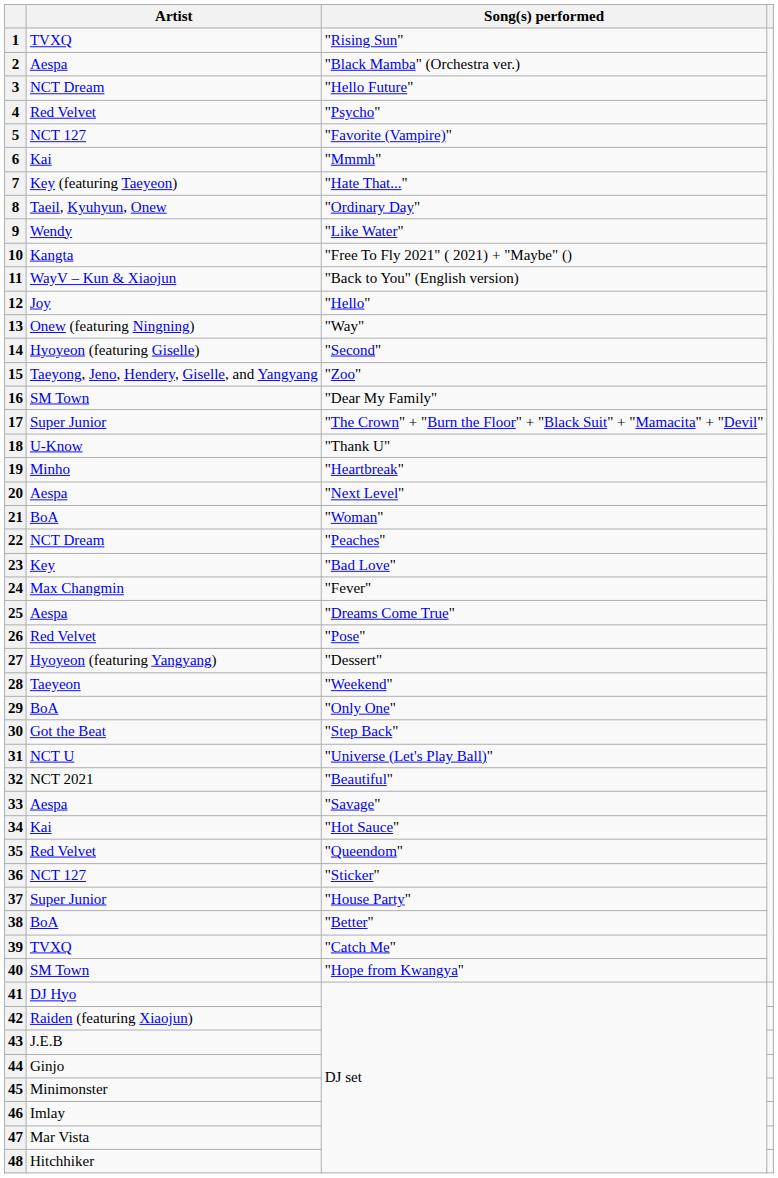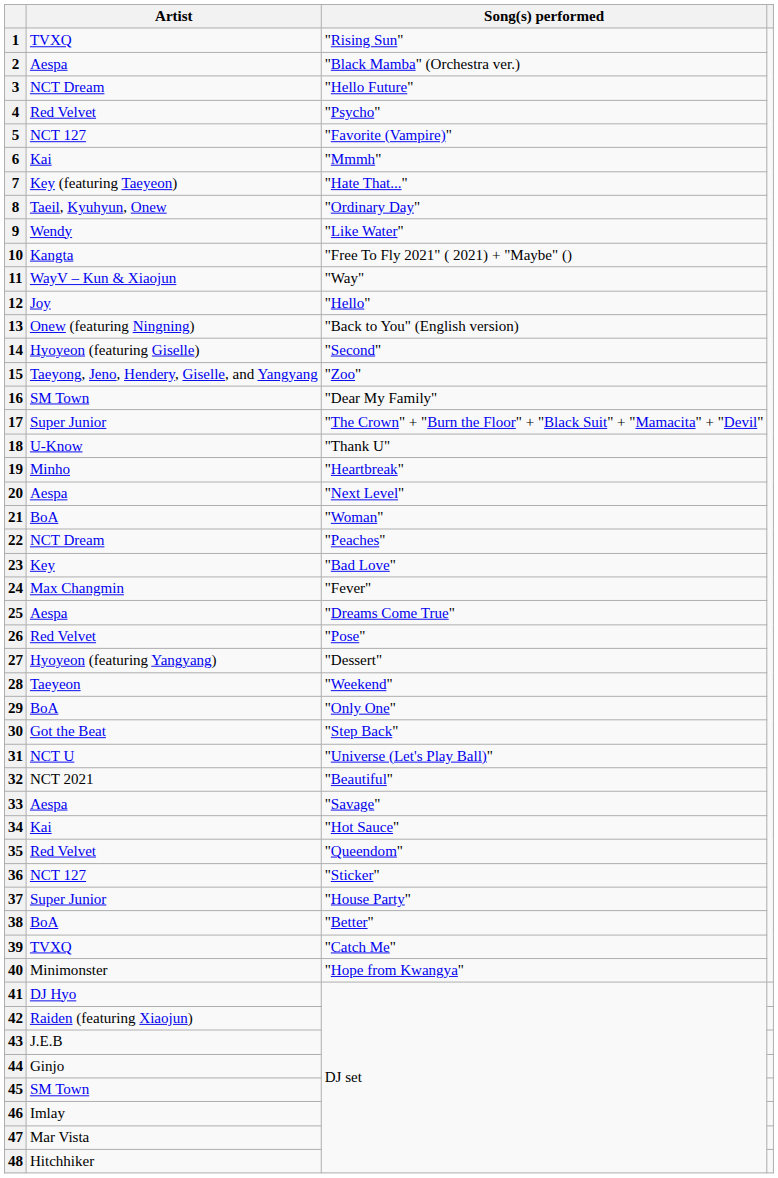11 | Song(s) performed: "Back to You" (English version) -> "Way"
13 | Song(s) performed: "Way" -> "Back to You" (English version)
40 | Artist: SM Town -> Minimonster
45 | Artist: Minimonster -> SM Town
